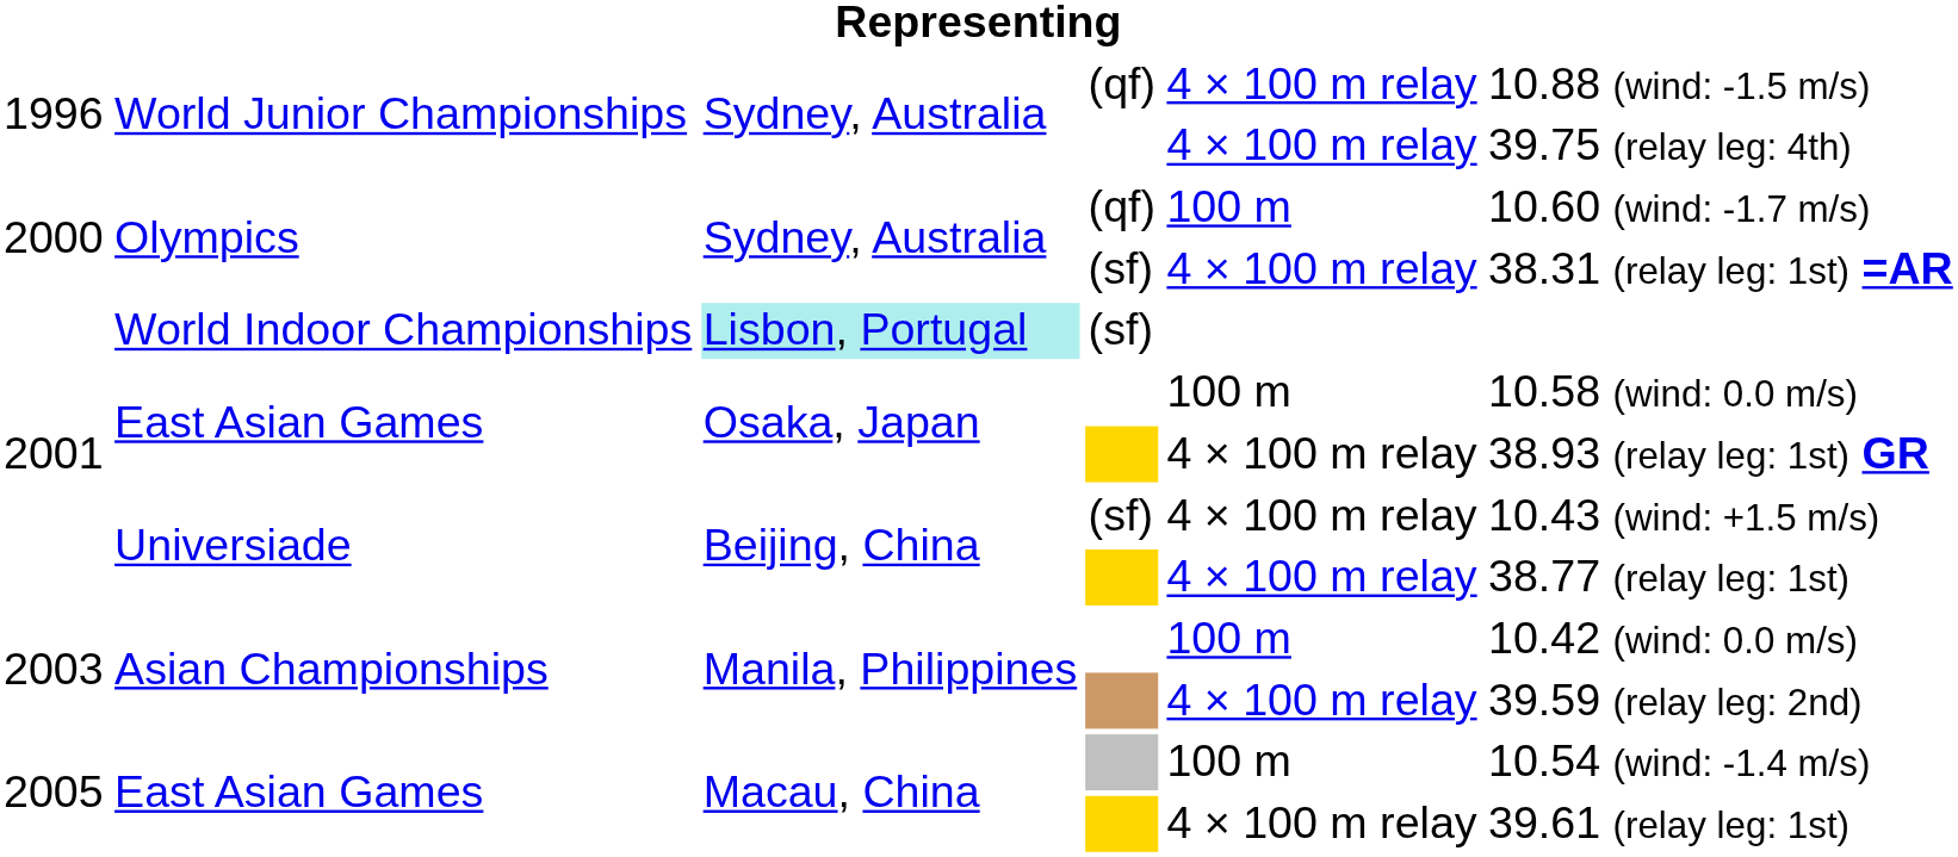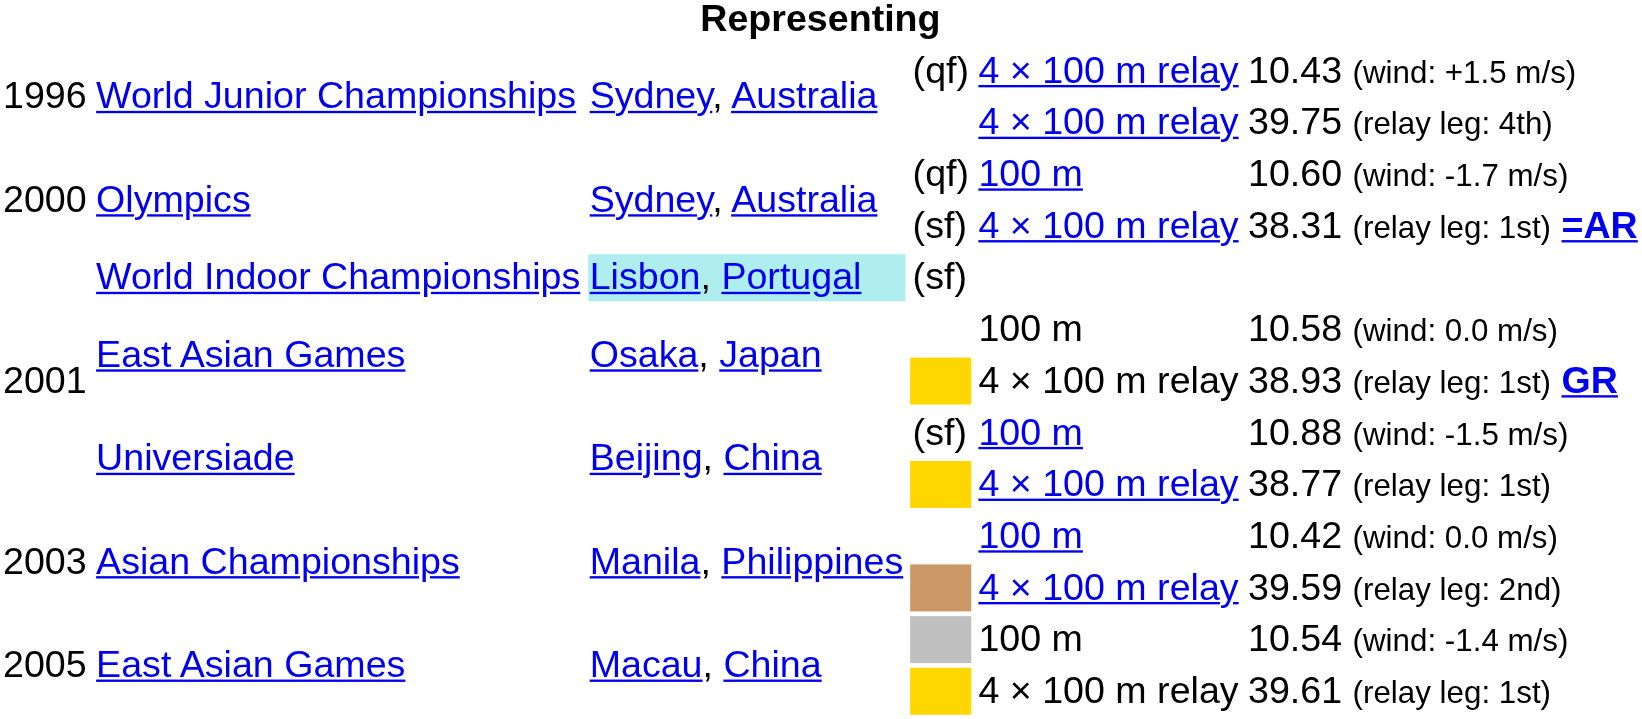World Junior Championships / (qf) | column 6: 10.88 (wind: -1.5 m/s) -> 10.43 (wind: +1.5 m/s)
Universiade / (sf) | column 5: 4 × 100 m relay -> 100 m
Universiade / (sf) | column 6: 10.43 (wind: +1.5 m/s) -> 10.88 (wind: -1.5 m/s)
